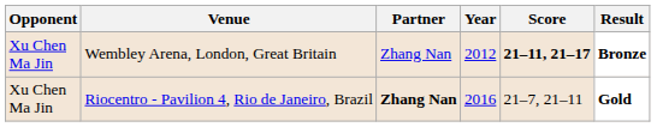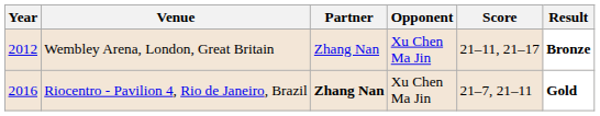columns swapped: Year <-> Opponent
Wembley Arena, London, Great Britain | Score: bold -> normal
